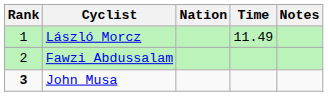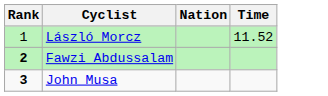- column: Notes
László Morcz | Time: 11.49 -> 11.52
Fawzi Abdussalam | Rank: normal -> bold
